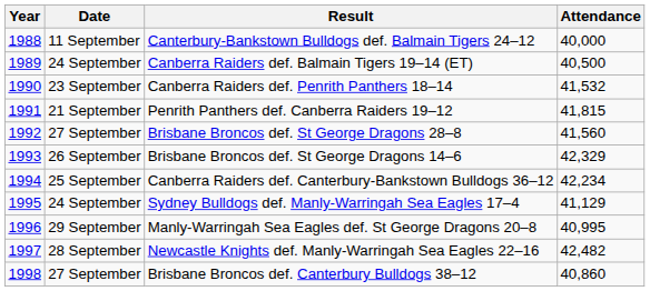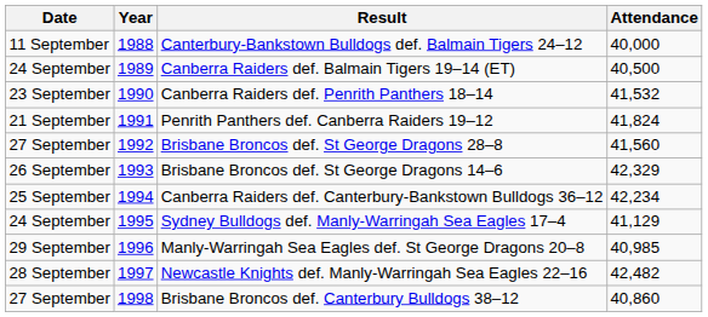columns swapped: Year <-> Date
Penrith Panthers def. Canberra Raiders 19–12 | Attendance: 41,815 -> 41,824
Manly-Warringah Sea Eagles def. St George Dragons 20–8 | Attendance: 40,995 -> 40,985
